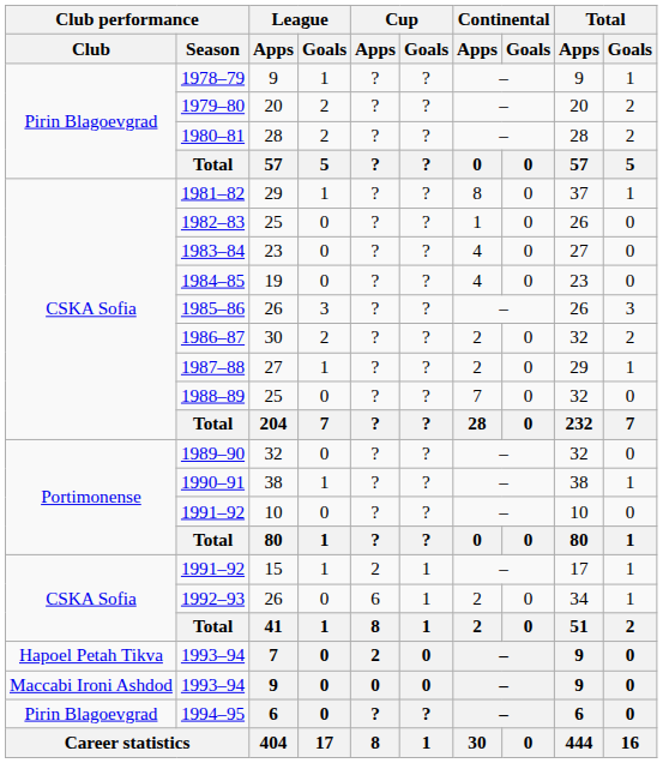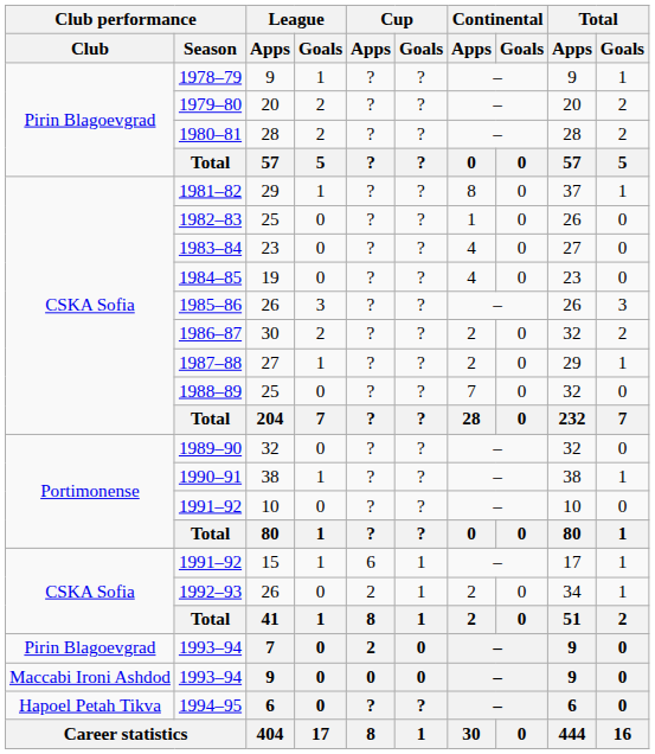1991–92 / 15 | Cup / Apps: 2 -> 6
1992–93 | Cup / Apps: 6 -> 2
1993–94 / 7 | Club performance / Club: Hapoel Petah Tikva -> Pirin Blagoevgrad
1994–95 | Club performance / Club: Pirin Blagoevgrad -> Hapoel Petah Tikva
